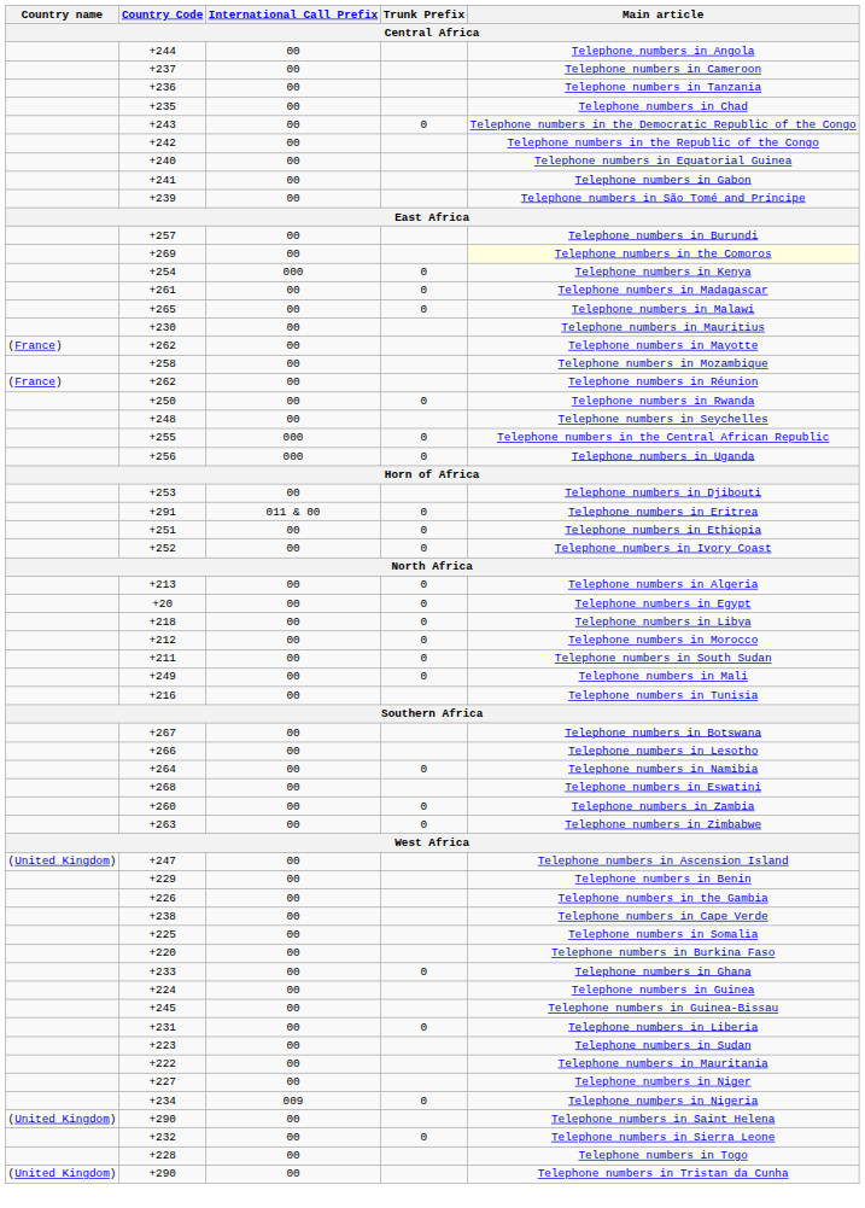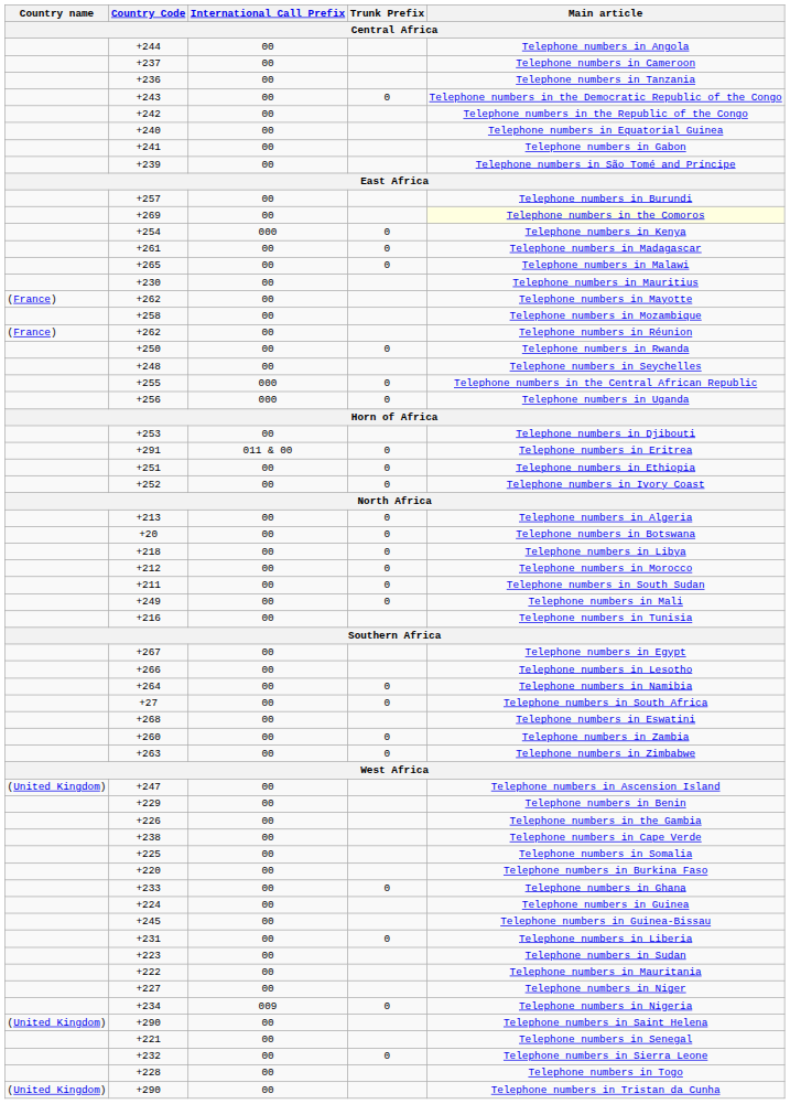- row: +235 | 00 | Telephone numbers in Chad
+20 | Main article: Telephone numbers in Egypt -> Telephone numbers in Botswana
+267 | Main article: Telephone numbers in Botswana -> Telephone numbers in Egypt
+ row: +27 | 00 | 0 | Telephone numbers in South Africa
+ row: +221 | 00 | Telephone numbers in Senegal
